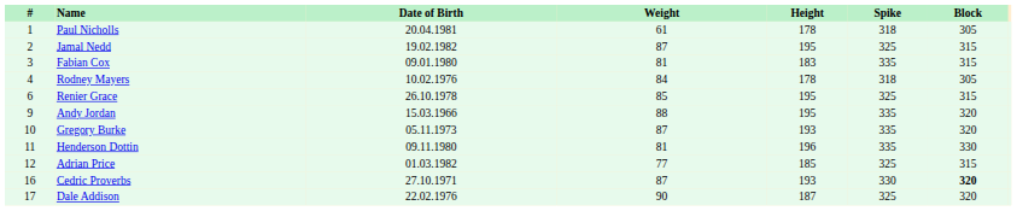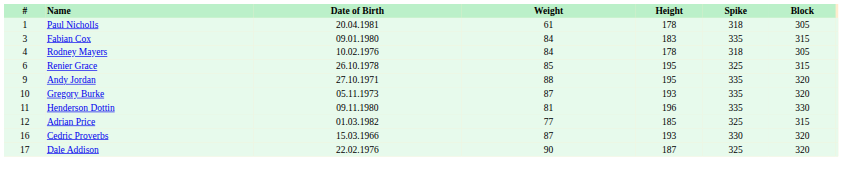- row: 2 | Jamal Nedd | 19.02.1982 | 87 | 195 | 325 | 315
Fabian Cox | Weight: 81 -> 84
Andy Jordan | Date of Birth: 15.03.1966 -> 27.10.1971
Cedric Proverbs | Date of Birth: 27.10.1971 -> 15.03.1966
Cedric Proverbs | Block: bold -> normal
